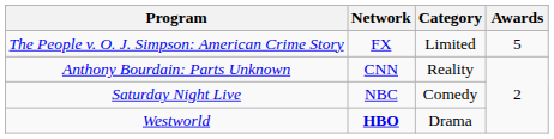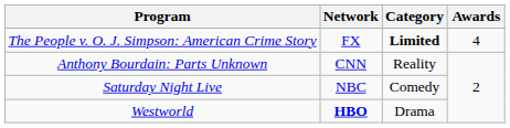The People v. O. J. Simpson: American Crime Story | Category: normal -> bold
The People v. O. J. Simpson: American Crime Story | Awards: 5 -> 4
